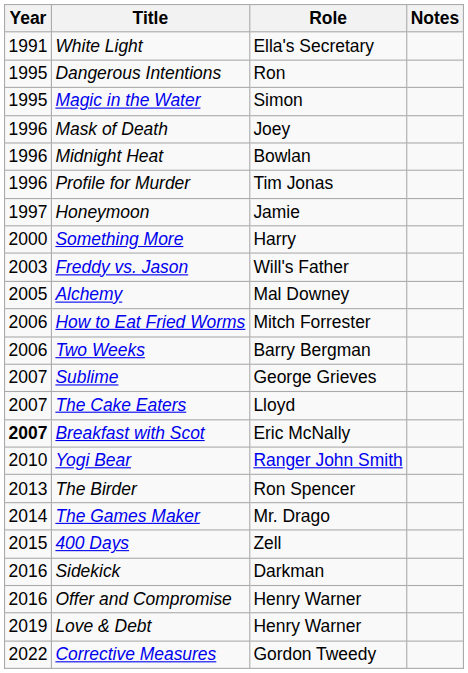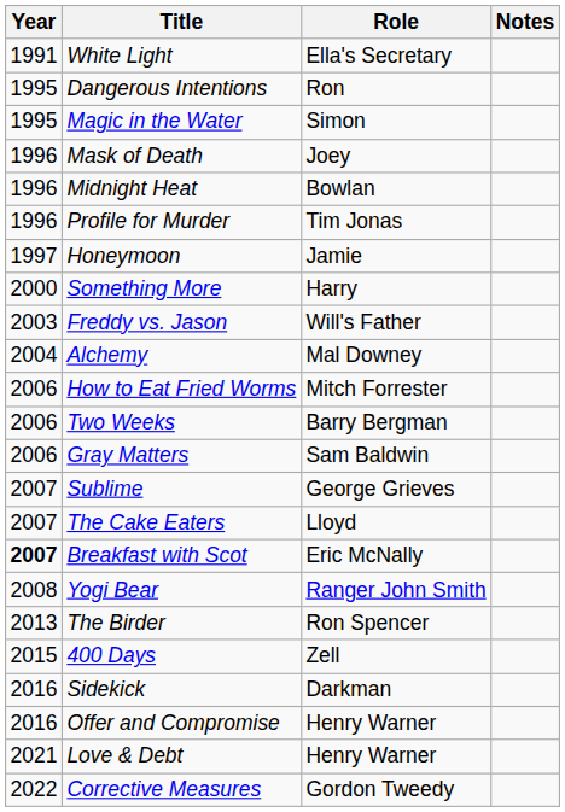Alchemy | Year: 2005 -> 2004
+ row: 2006 | Gray Matters | Sam Baldwin
Yogi Bear | Year: 2010 -> 2008
- row: 2014 | The Games Maker | Mr. Drago
Love & Debt | Year: 2019 -> 2021
